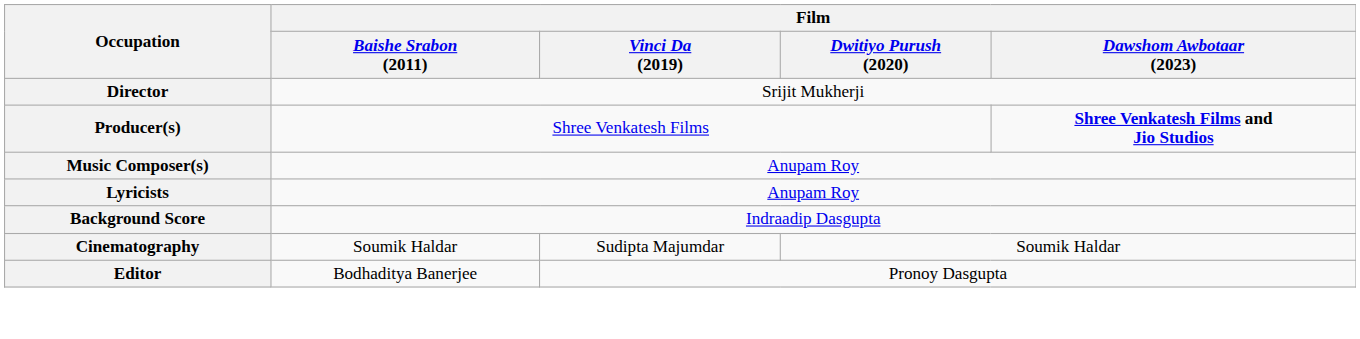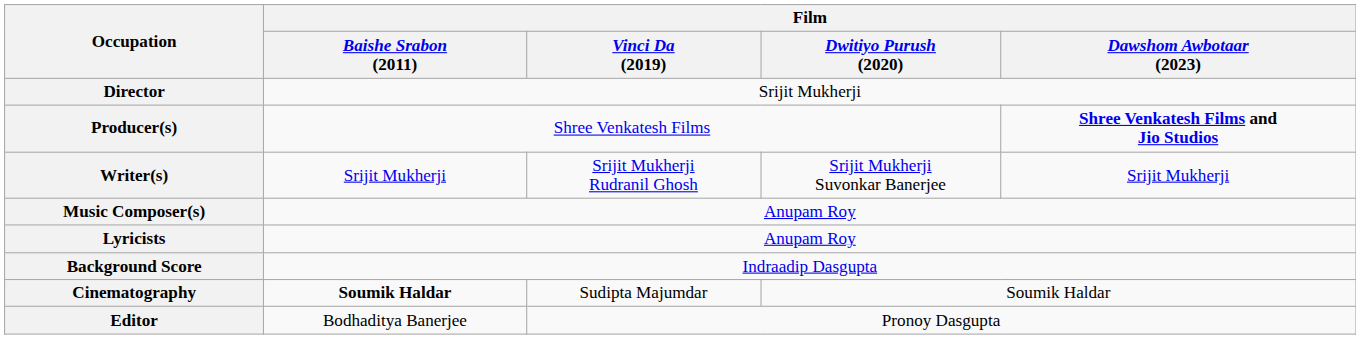+ row: Writer(s) | Srijit Mukherji | Srijit Mukherji Rudranil Ghosh | Srijit Mukherji Suvonkar Banerjee | Srijit Mukherji
Cinematography | Film / Baishe Srabon (2011): normal -> bold
